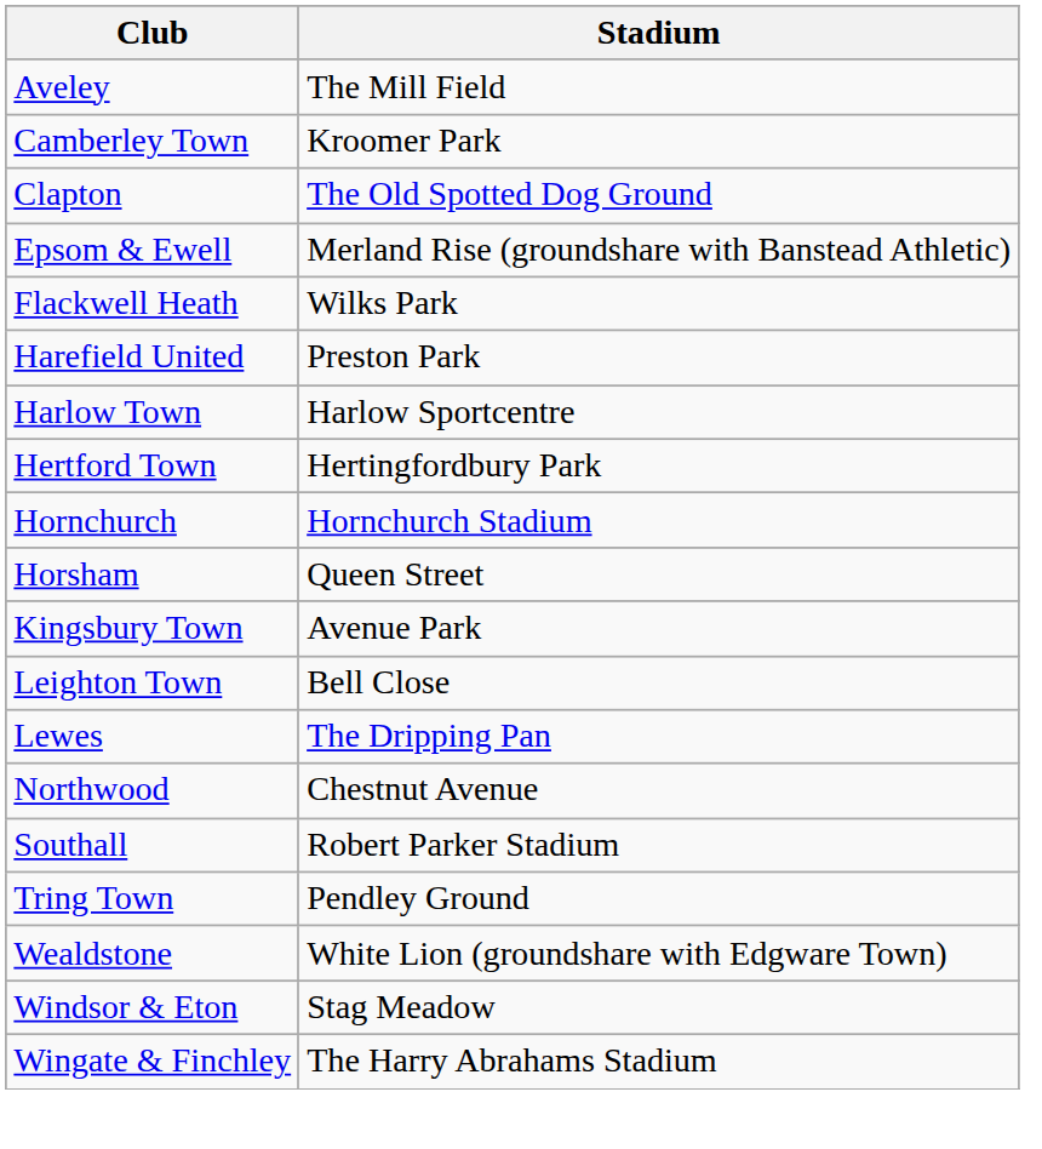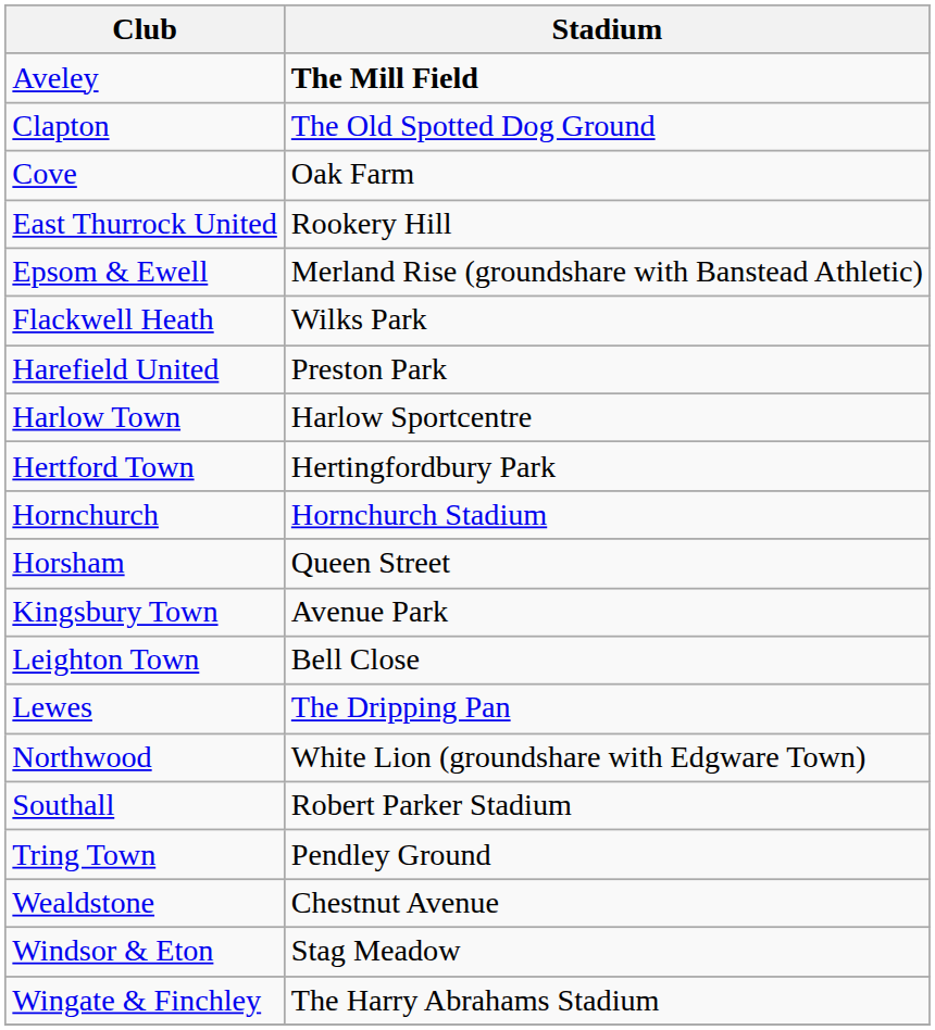Aveley | Stadium: normal -> bold
- row: Camberley Town | Kroomer Park
+ row: Cove | Oak Farm
+ row: East Thurrock United | Rookery Hill
Northwood | Stadium: Chestnut Avenue -> White Lion (groundshare with Edgware Town)
Wealdstone | Stadium: White Lion (groundshare with Edgware Town) -> Chestnut Avenue
